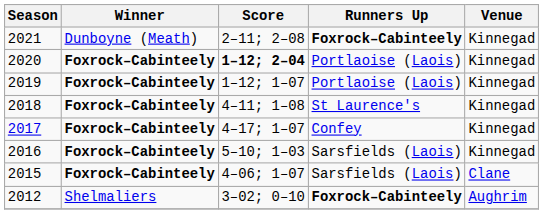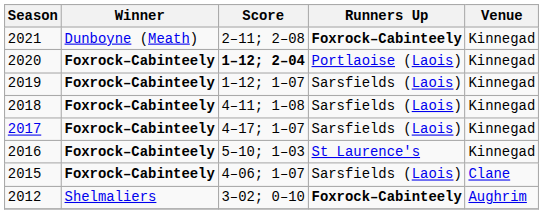2019 | Runners Up: Portlaoise (Laois) -> Sarsfields (Laois)
2018 | Runners Up: St Laurence's -> Sarsfields (Laois)
2017 | Runners Up: Confey -> Sarsfields (Laois)
2016 | Runners Up: Sarsfields (Laois) -> St Laurence's
